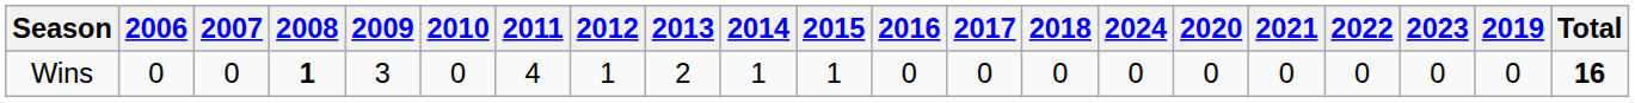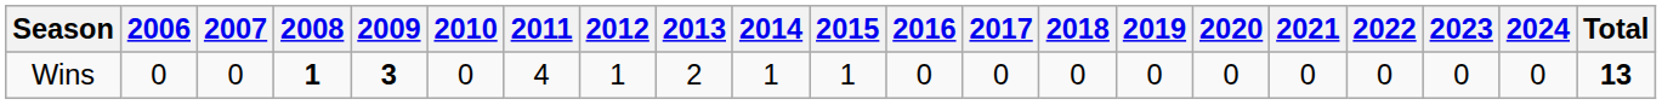columns swapped: 2019 <-> 2024
Wins | 2009: normal -> bold
Wins | Total: 16 -> 13
